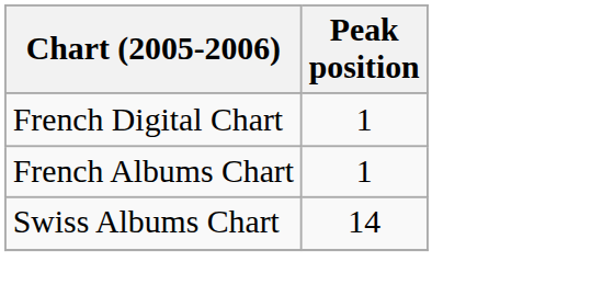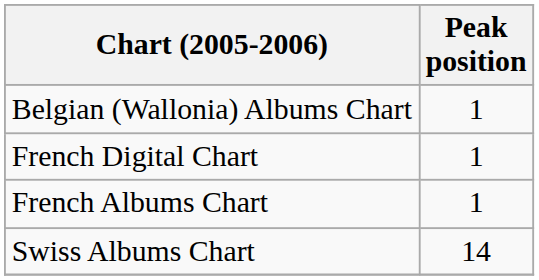+ row: Belgian (Wallonia) Albums Chart | 1
